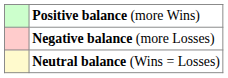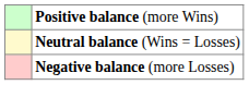rows swapped: Neutral balance (Wins = Losses) <-> Negative balance (more Losses)
